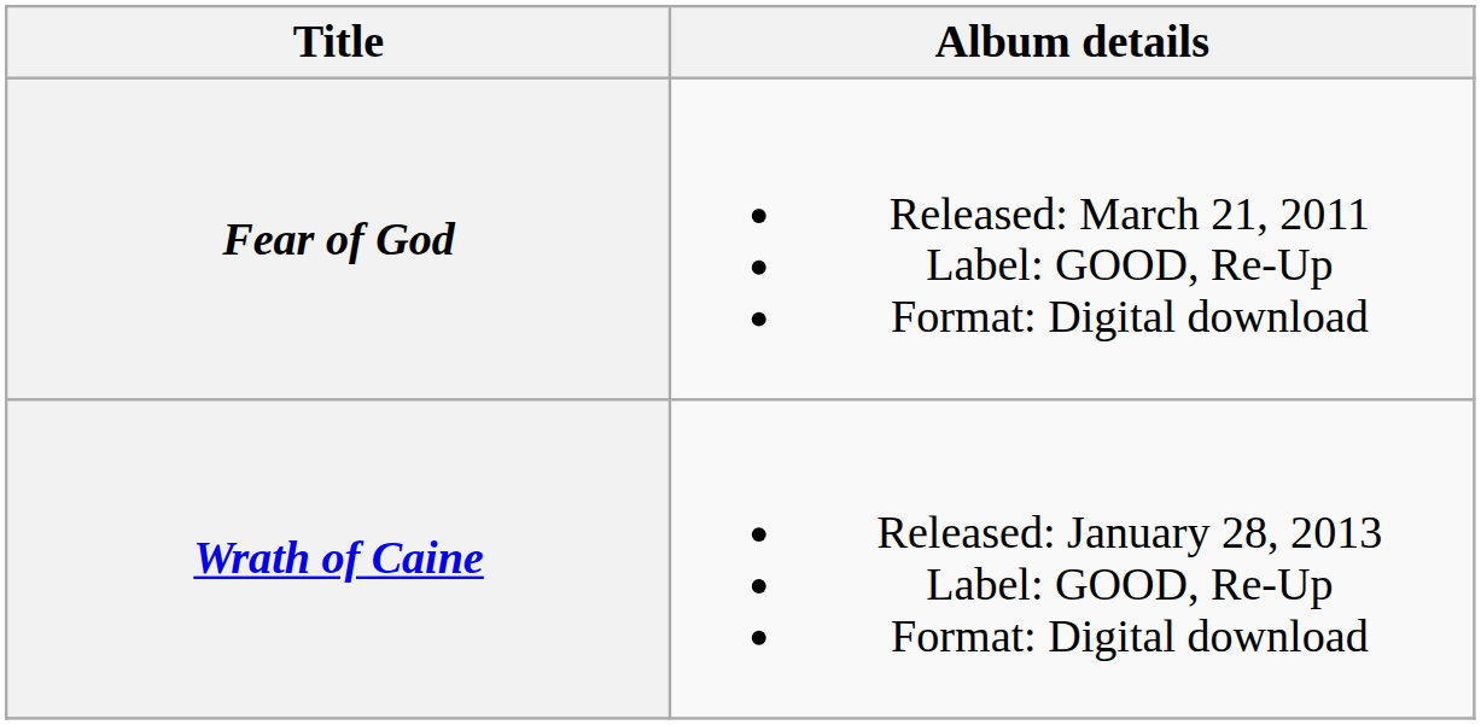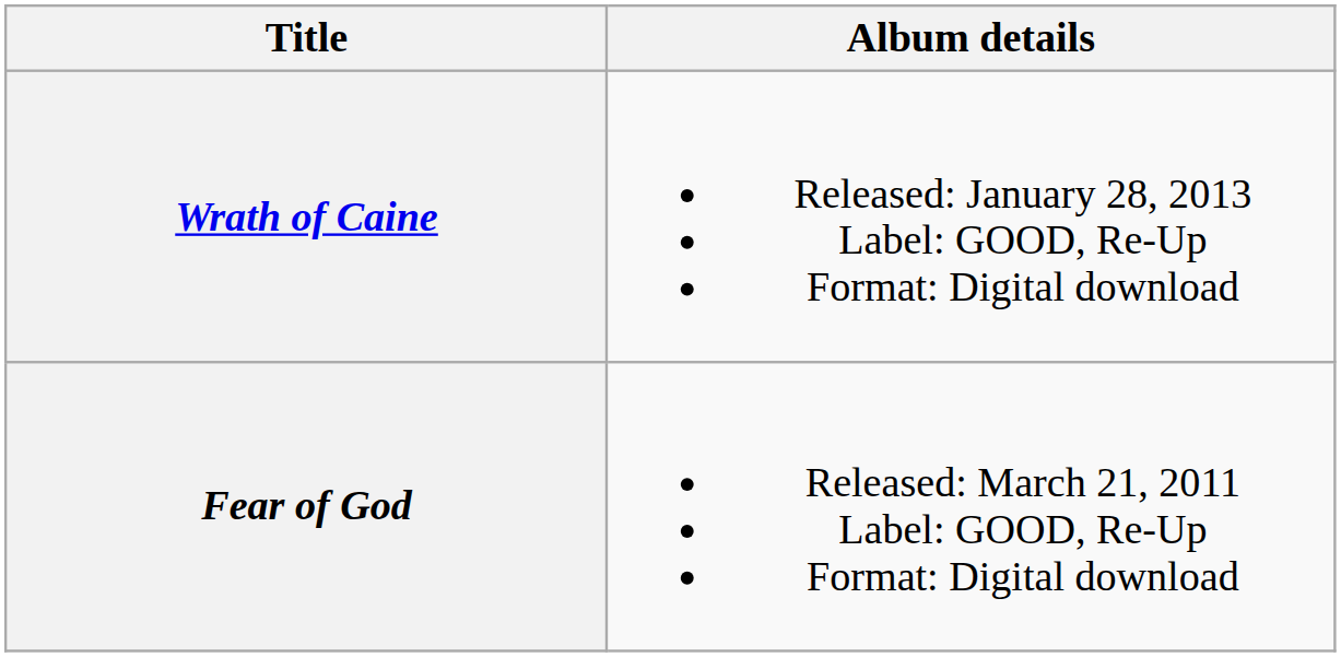rows swapped: Fear of God <-> Wrath of Caine
